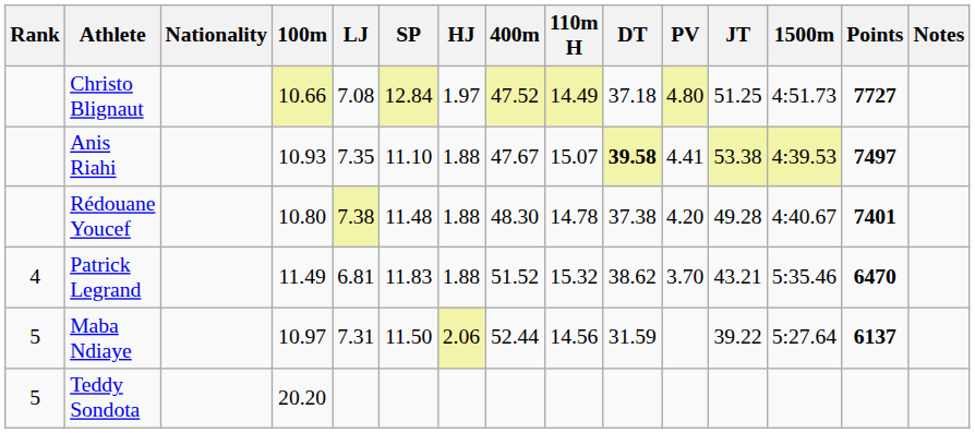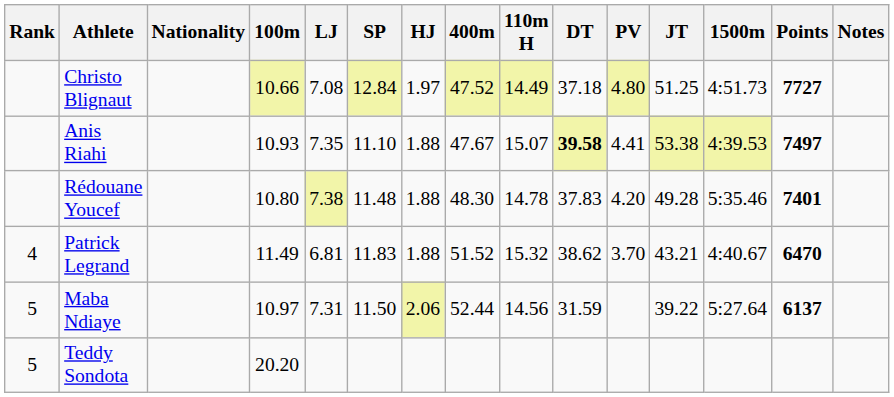Rédouane Youcef | DT: 37.38 -> 37.83
Rédouane Youcef | 1500m: 4:40.67 -> 5:35.46
Patrick Legrand | 1500m: 5:35.46 -> 4:40.67
